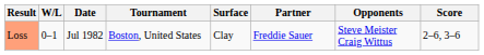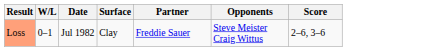- column: Tournament | Boston, United States
